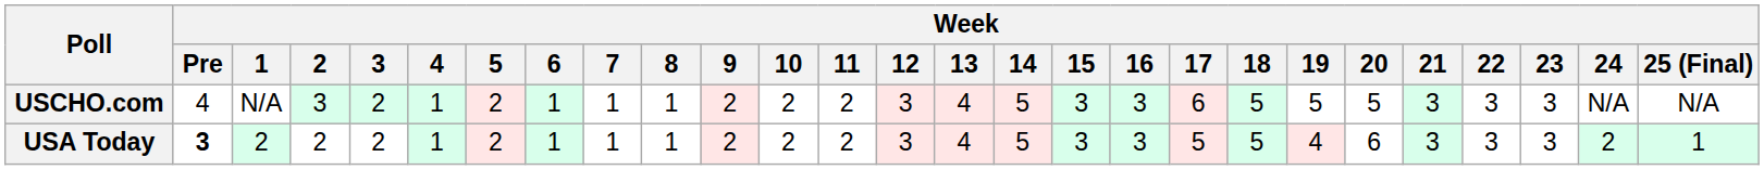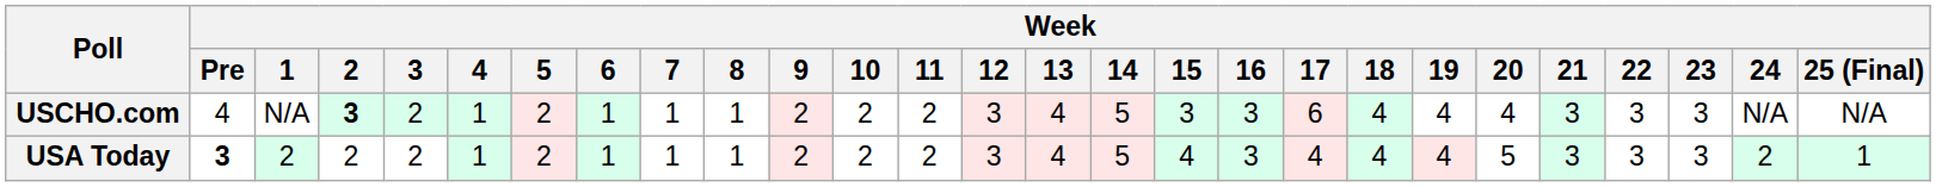USCHO.com | Week / 2: normal -> bold
USCHO.com | Week / 18: 5 -> 4
USCHO.com | Week / 19: 5 -> 4
USCHO.com | Week / 20: 5 -> 4
USA Today | Week / 15: 3 -> 4
USA Today | Week / 17: 5 -> 4
USA Today | Week / 18: 5 -> 4
USA Today | Week / 20: 6 -> 5
